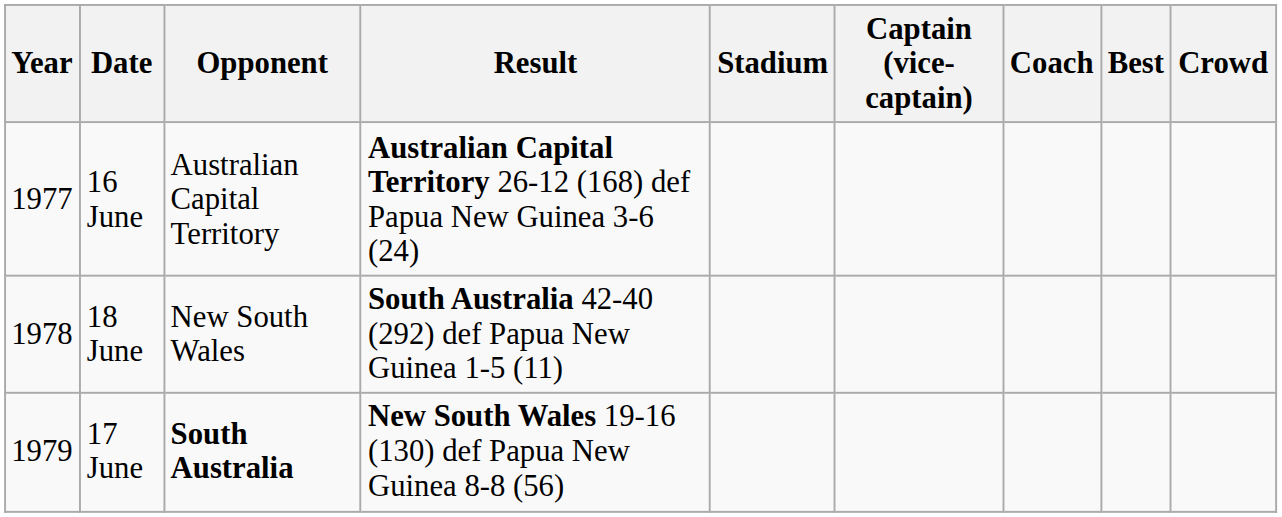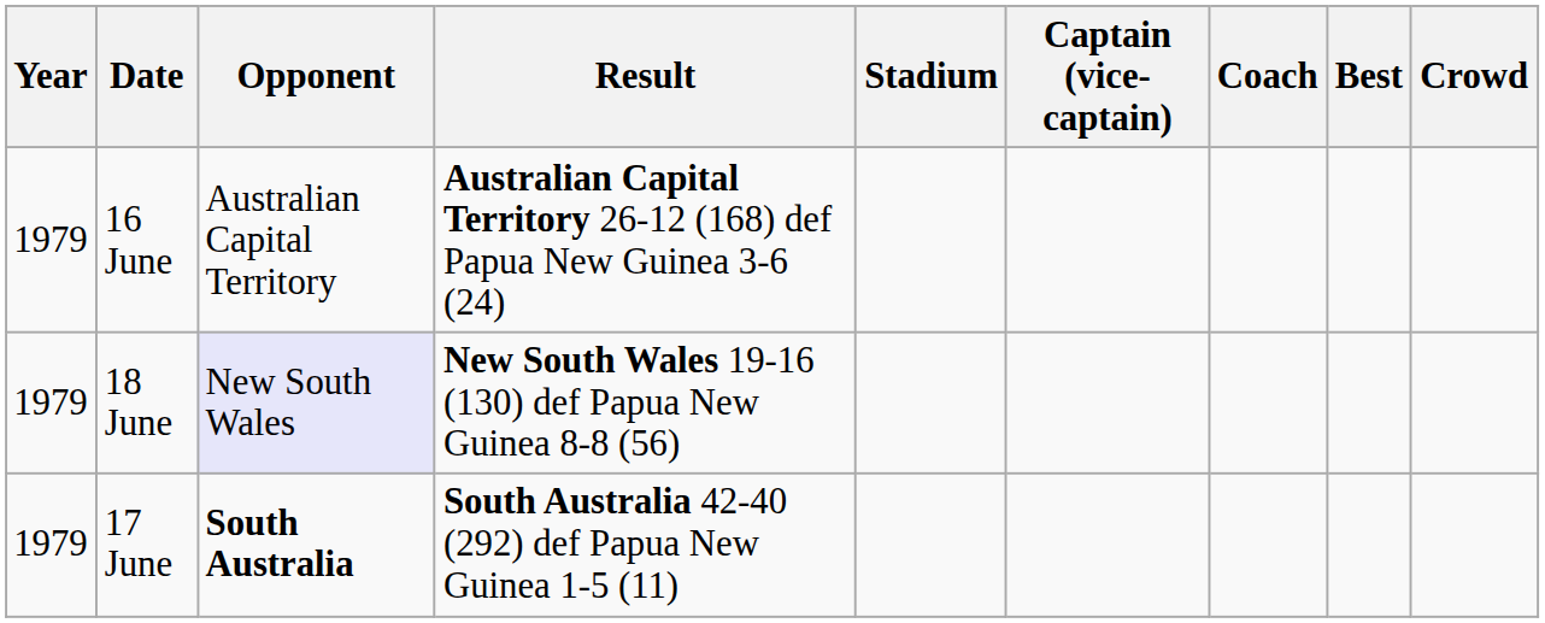16 June | Year: 1977 -> 1979
18 June | Year: 1978 -> 1979
18 June | Opponent: no background -> lavender background
18 June | Result: South Australia 42-40 (292) def Papua New Guinea 1-5 (11) -> New South Wales 19-16 (130) def Papua New Guinea 8-8 (56)
17 June | Result: New South Wales 19-16 (130) def Papua New Guinea 8-8 (56) -> South Australia 42-40 (292) def Papua New Guinea 1-5 (11)
